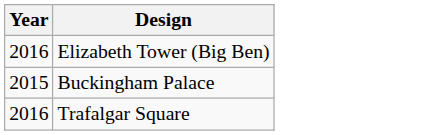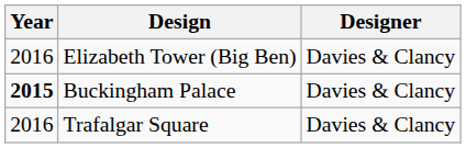+ column: Designer | Davies & Clancy | Davies & Clancy | Davies & Clancy
Buckingham Palace | Year: normal -> bold
